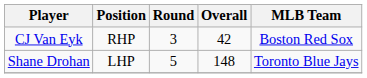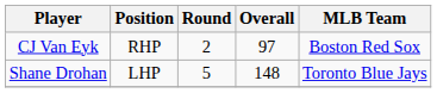CJ Van Eyk | Round: 3 -> 2
CJ Van Eyk | Overall: 42 -> 97
